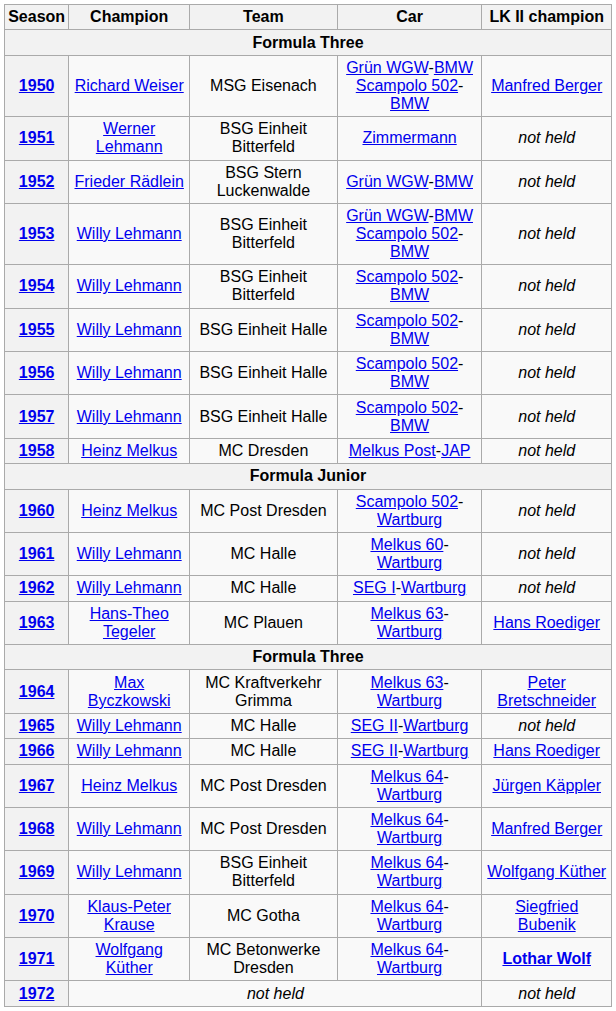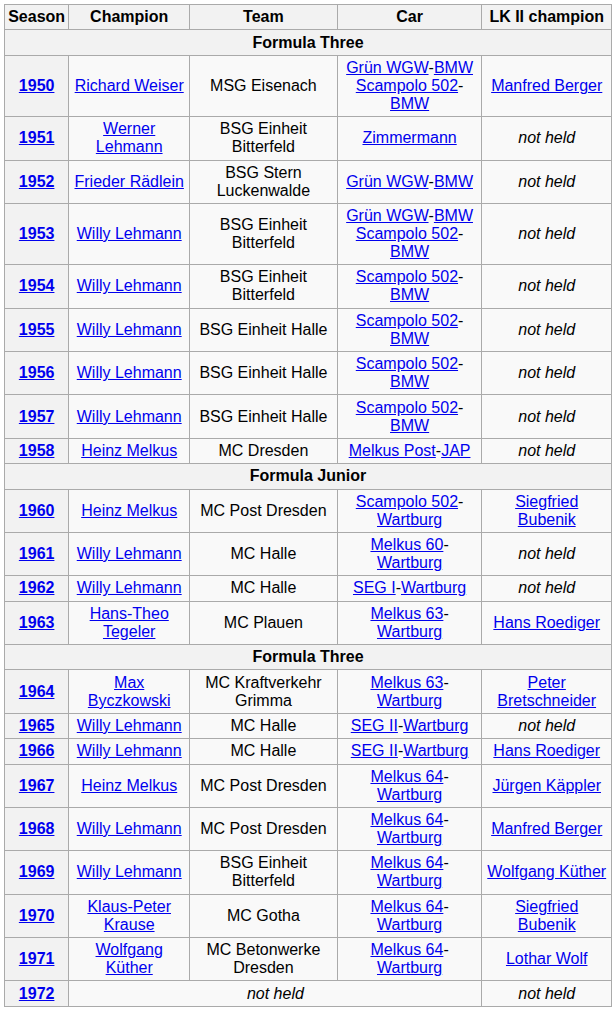1960 | LK II champion: not held -> Siegfried Bubenik
1971 | LK II champion: bold -> normal
